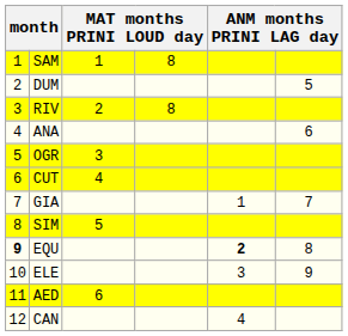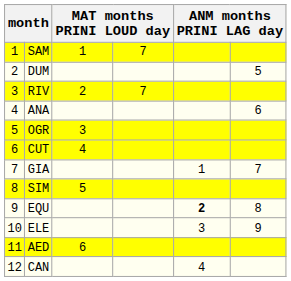SAM | column 4: 8 -> 7
RIV | column 4: 8 -> 7
EQU | column 1: bold -> normal
